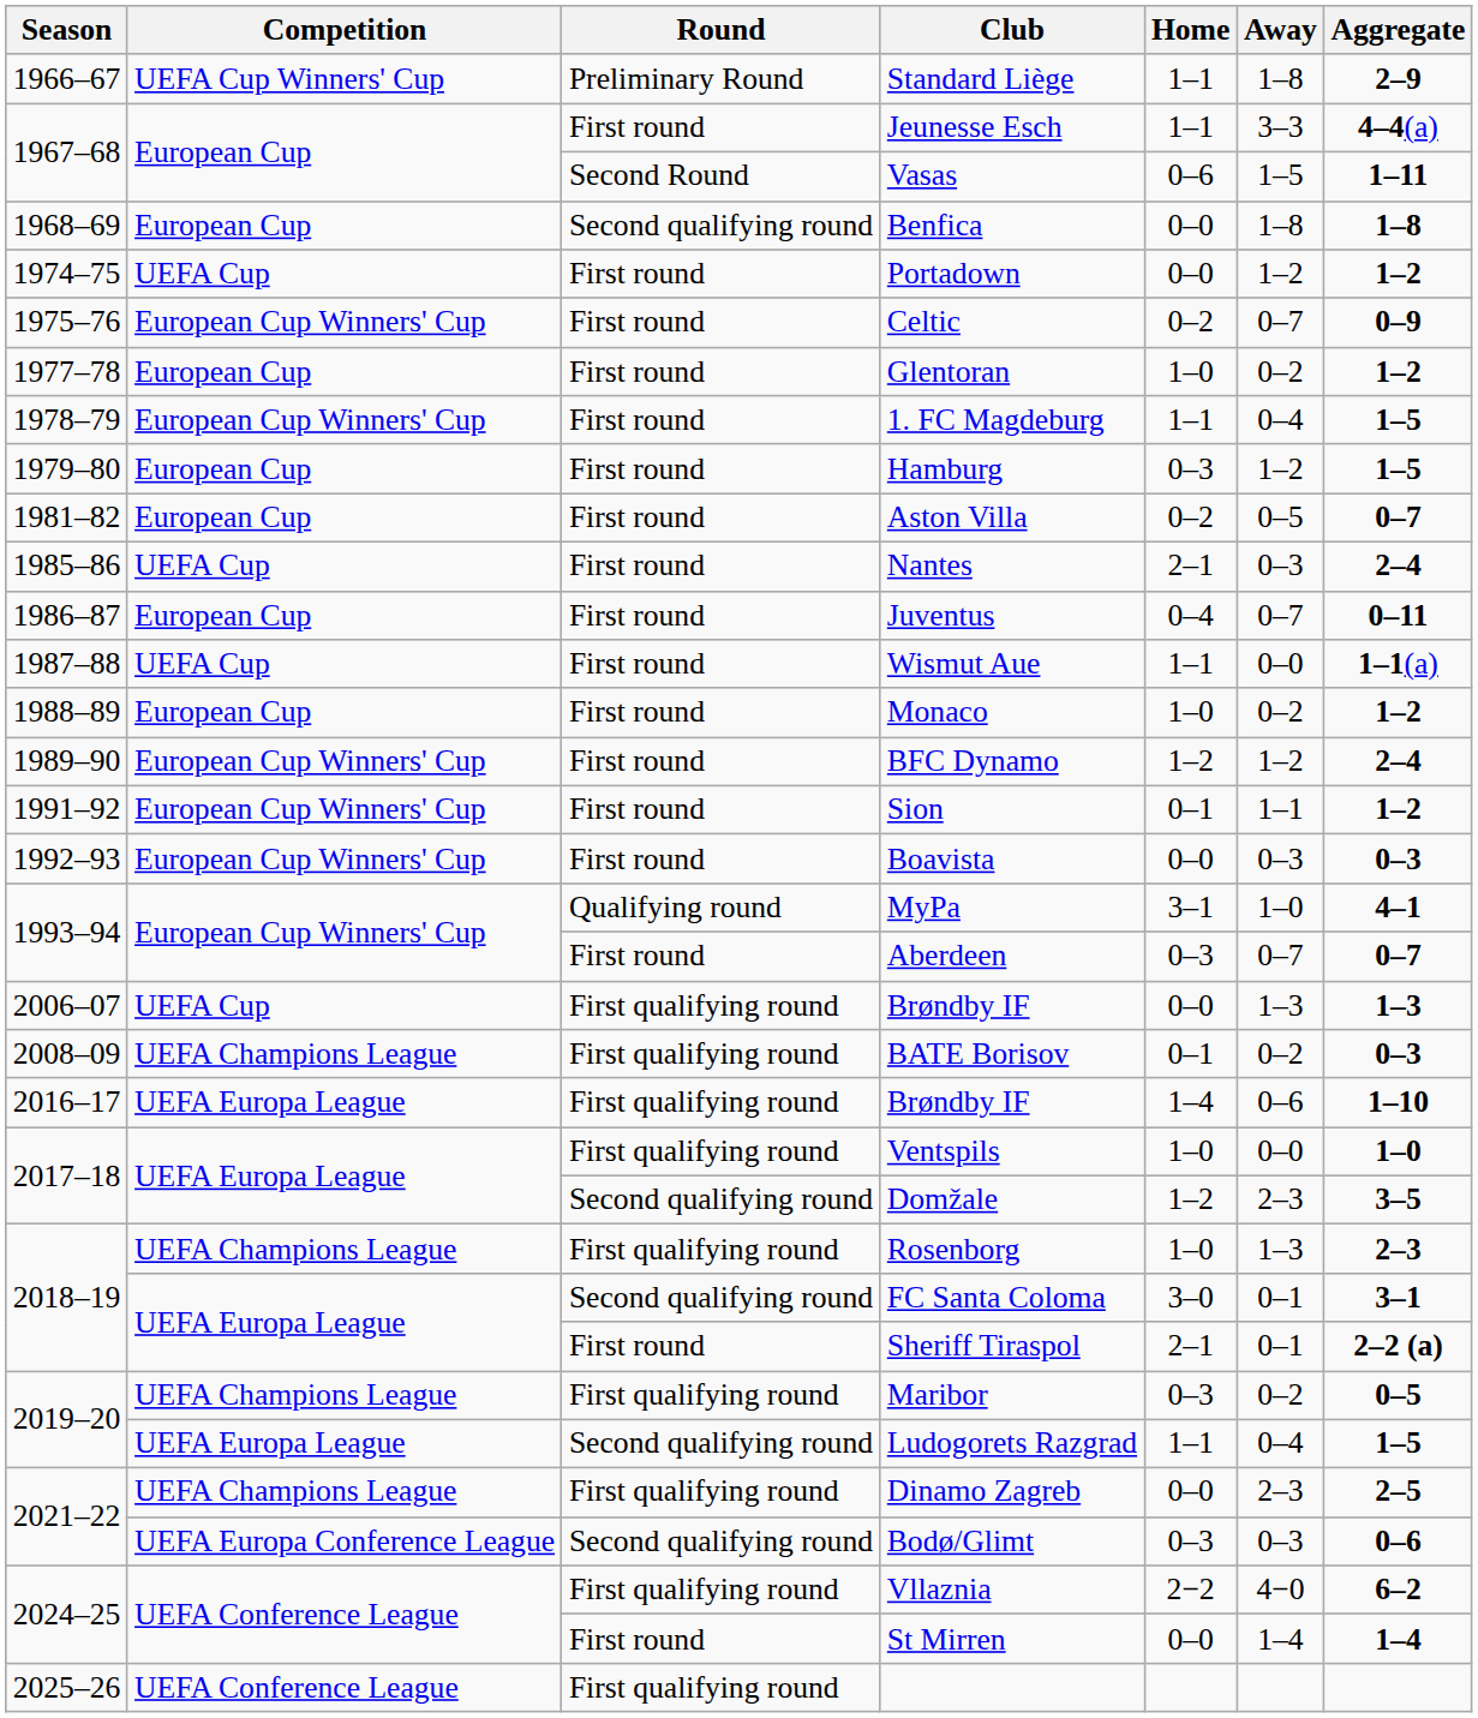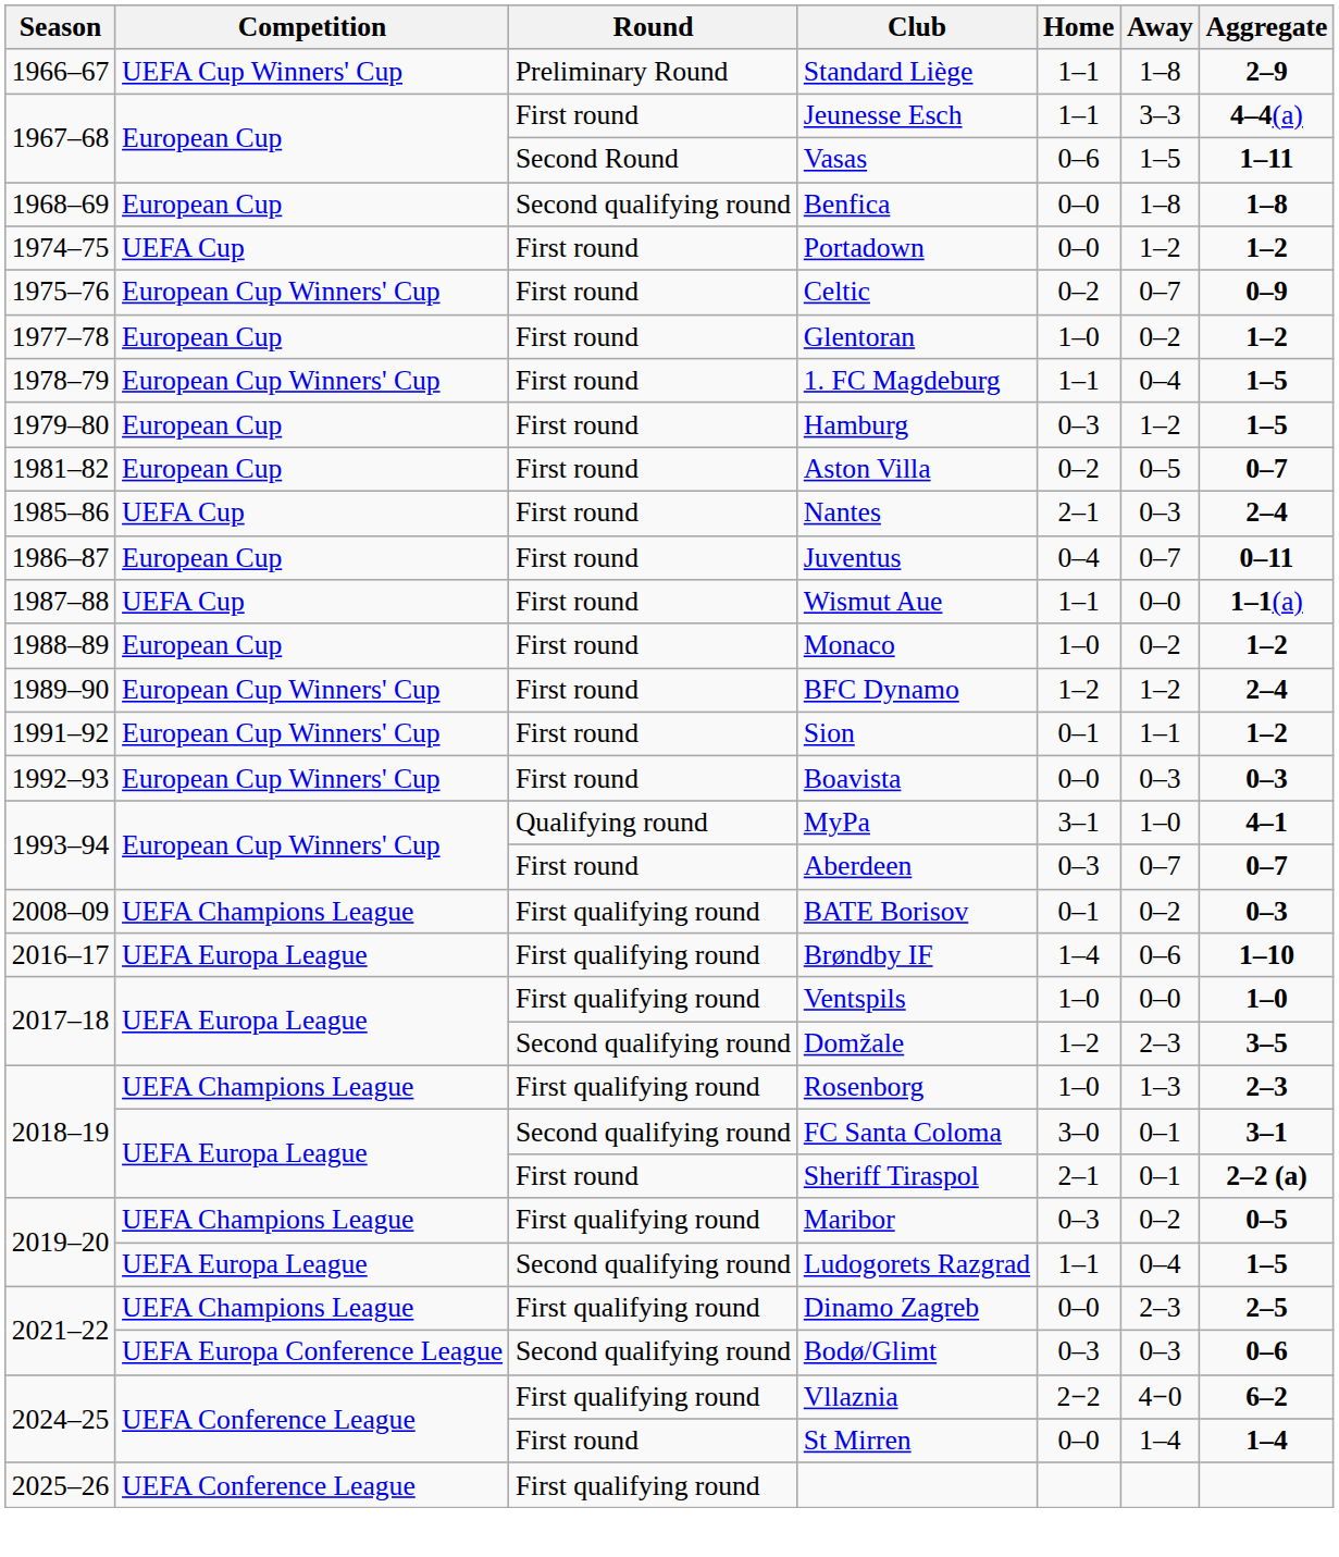- row: 2006–07 | UEFA Cup | First qualifying round | Brøndby IF | 0–0 | 1–3 | 1–3
